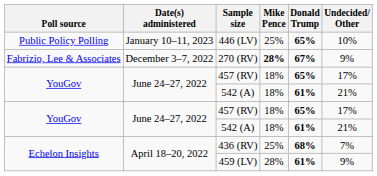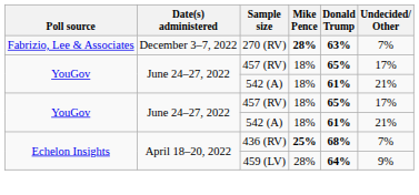- row: Public Policy Polling | January 10–11, 2023 | 446 (LV) | 25% | 65% | 10%
270 (RV) | Donald Trump: 67% -> 63%
270 (RV) | Undecided/ Other: 9% -> 7%
436 (RV) | Mike Pence: normal -> bold
459 (LV) | Donald Trump: 61% -> 64%
